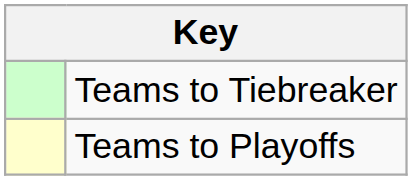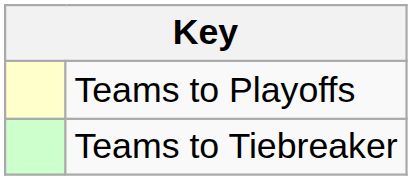rows swapped: Teams to Playoffs <-> Teams to Tiebreaker
